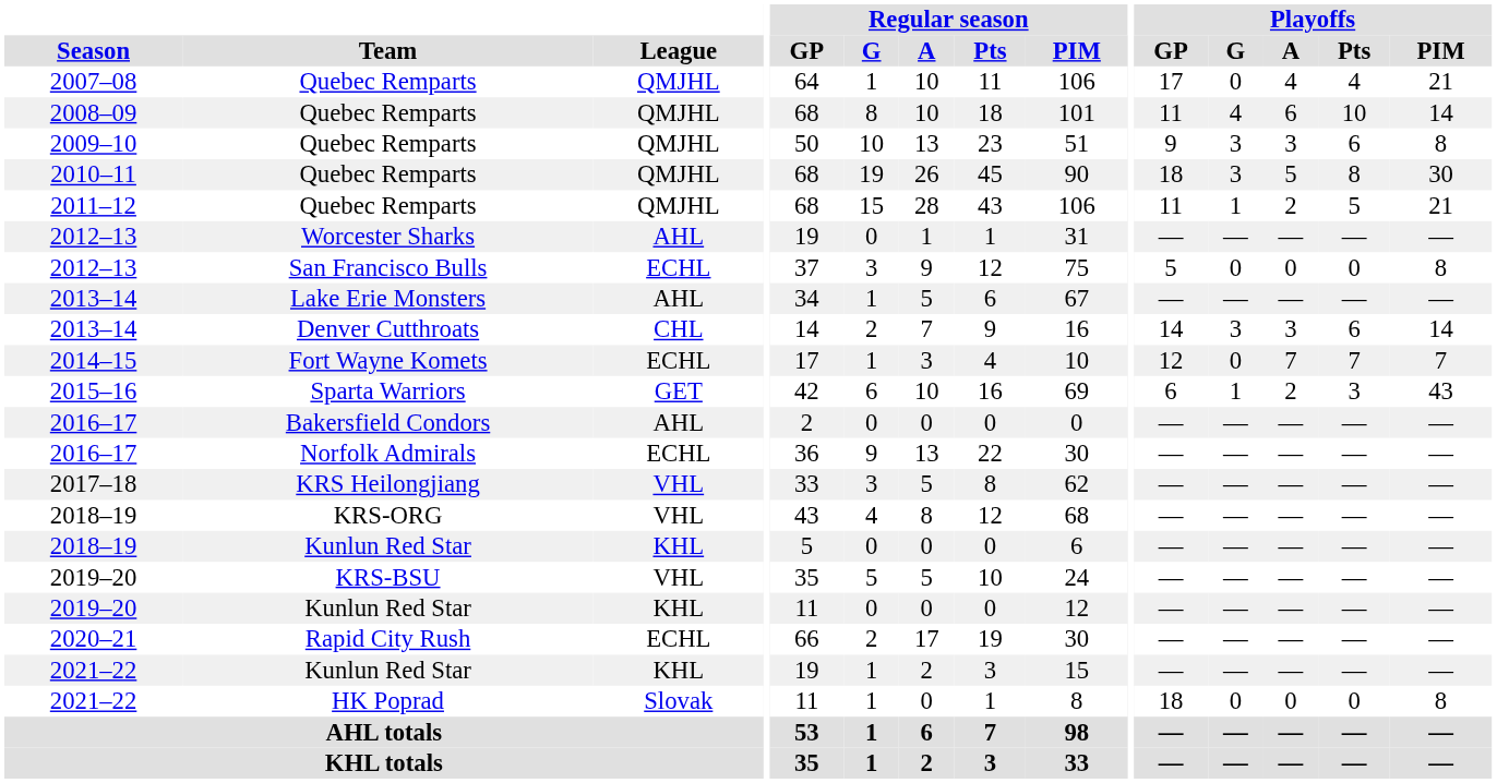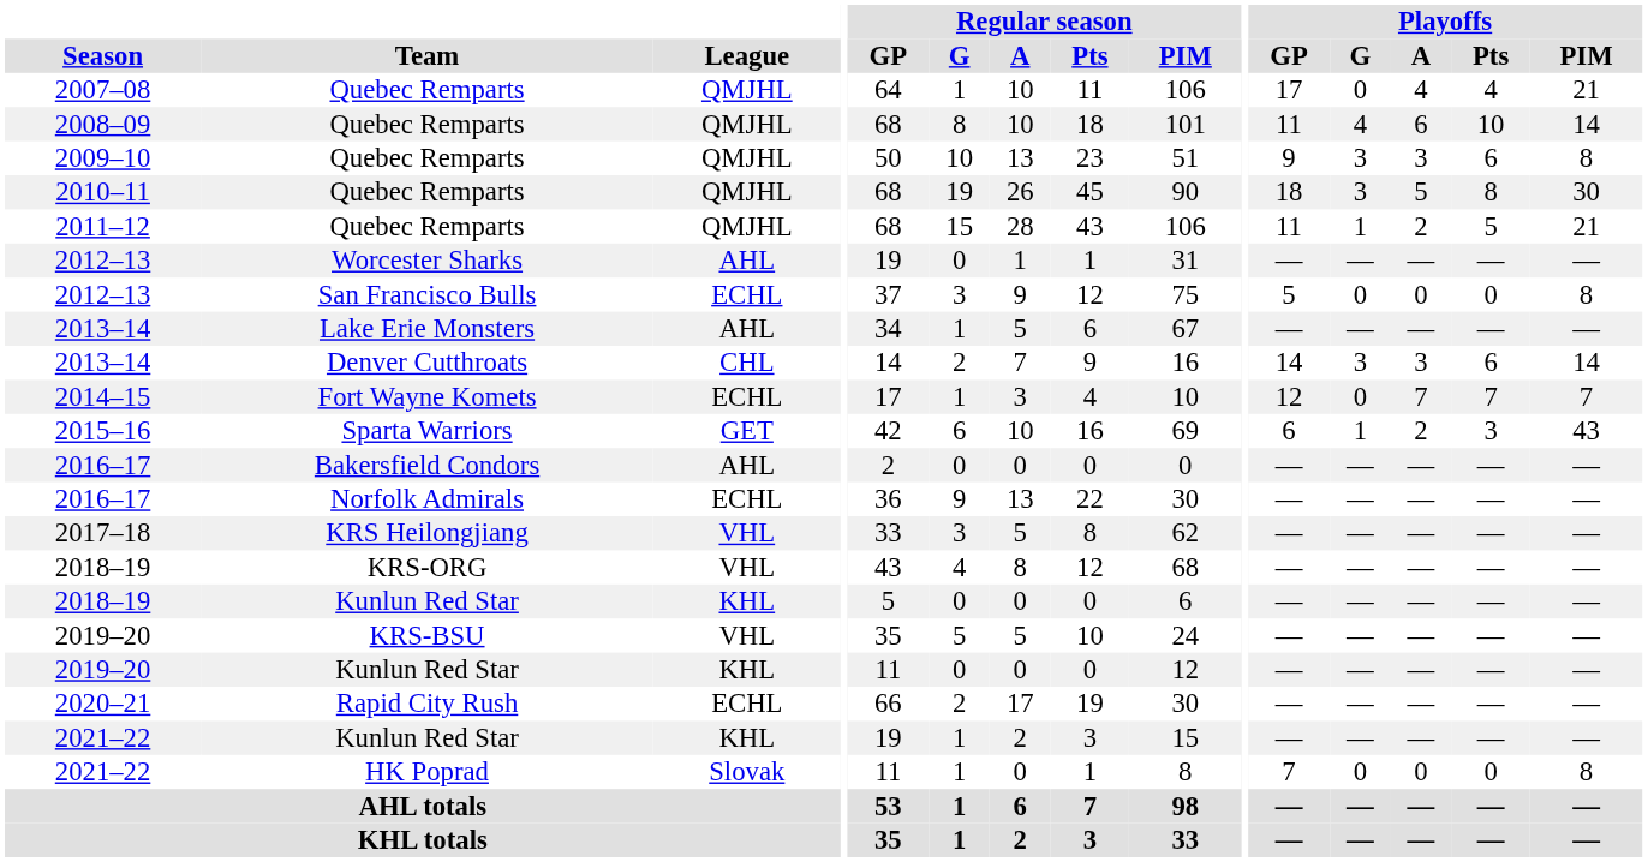2021–22 / HK Poprad | Playoffs / GP: 18 -> 7
